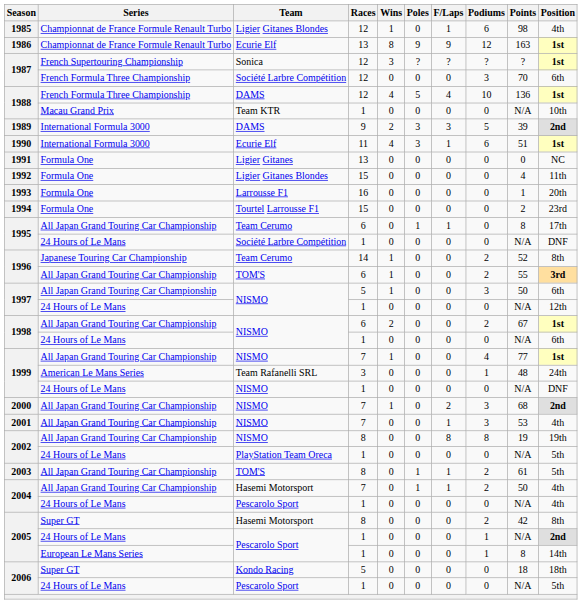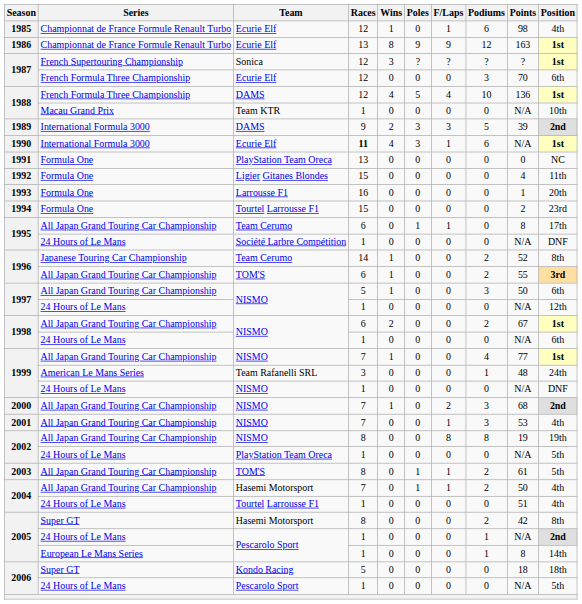1985 | Team: Ligier Gitanes Blondes -> Ecurie Elf
1987 / French Formula Three Championship | Team: Société Larbre Compétition -> Ecurie Elf
1990 | Races: normal -> bold
1990 | Points: 51 -> N/A
1991 | Team: Ligier Gitanes -> PlayStation Team Oreca
2004 / 24 Hours of Le Mans | Team: Pescarolo Sport -> Tourtel Larrousse F1
2004 / 24 Hours of Le Mans | Points: N/A -> 51
